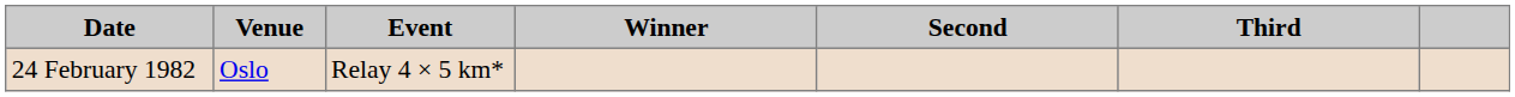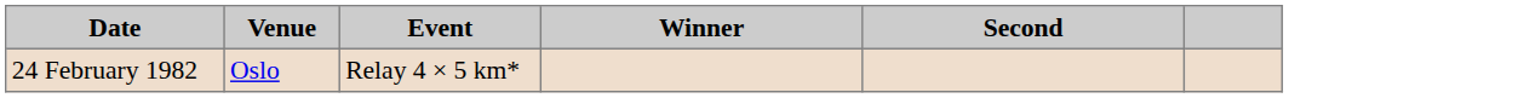- column: Third
